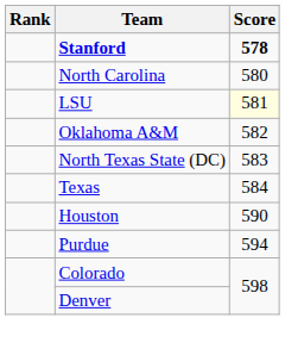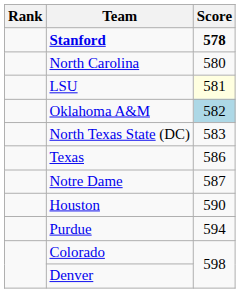Oklahoma A&M | Score: no background -> lightblue background
Texas | Score: 584 -> 586
+ row: Notre Dame | 587
